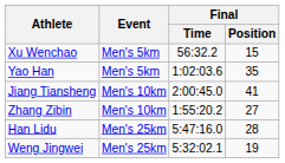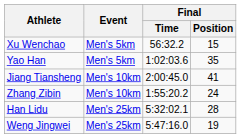Zhang Zibin | Final / Position: 27 -> 24
Han Lidu | Final / Time: 5:47:16.0 -> 5:32:02.1
Weng Jingwei | Final / Time: 5:32:02.1 -> 5:47:16.0
